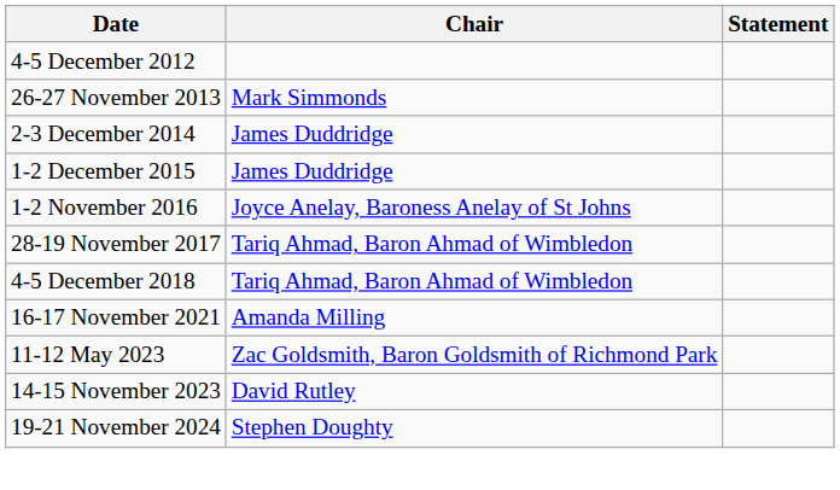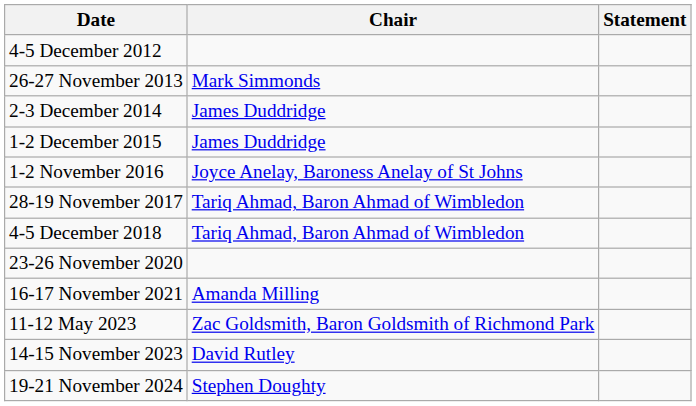+ row: 23-26 November 2020
